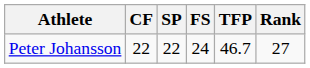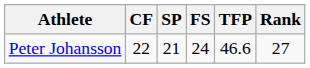Peter Johansson | SP: 22 -> 21
Peter Johansson | TFP: 46.7 -> 46.6
